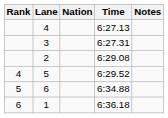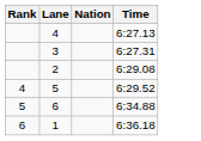- column: Notes
